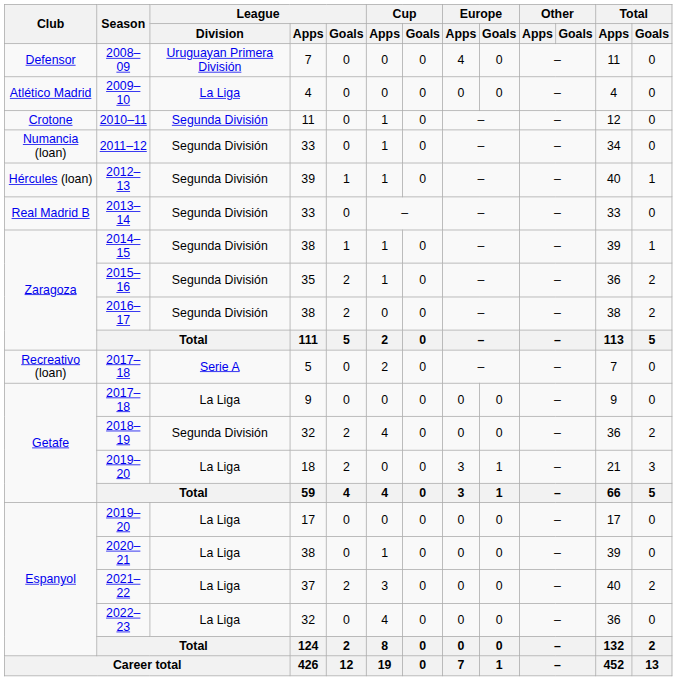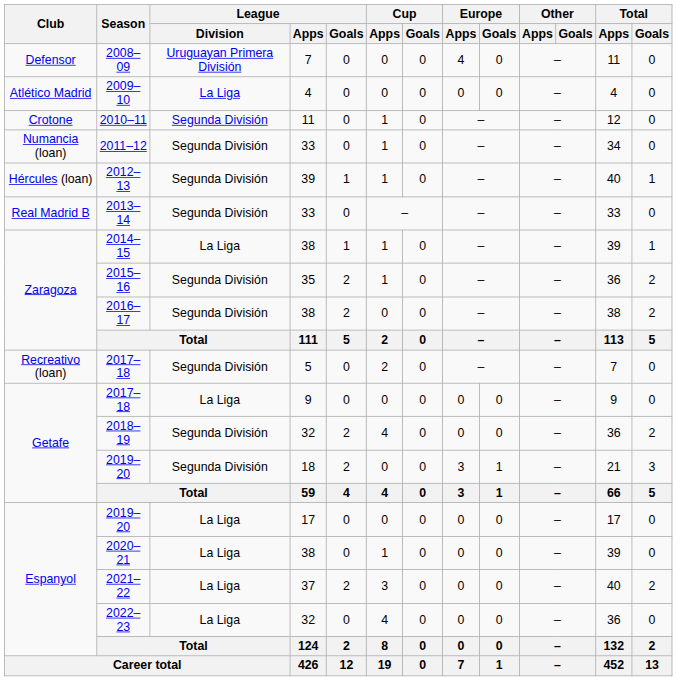2014–15 | League / Division: Segunda División -> La Liga
2017–18 / 5 | League / Division: Serie A -> Segunda División
2019–20 / 18 | League / Division: La Liga -> Segunda División
